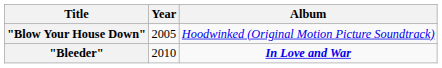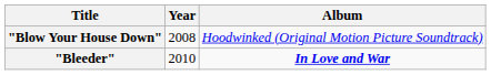"Blow Your House Down" | Year: 2005 -> 2008
